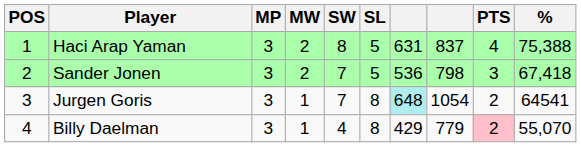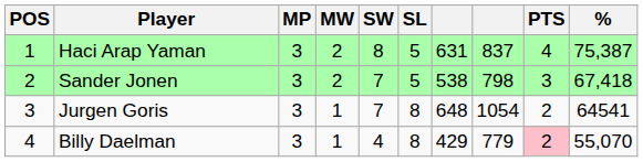Haci Arap Yaman | %: 75,388 -> 75,387
Sander Jonen | column 7: 536 -> 538
Jurgen Goris | column 7: paleturquoise background -> no background
